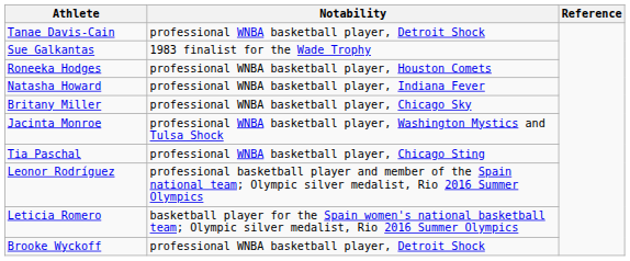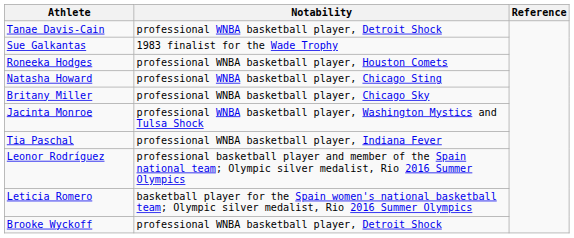Natasha Howard | Notability: professional WNBA basketball player, Indiana Fever -> professional WNBA basketball player, Chicago Sting
Tia Paschal | Notability: professional WNBA basketball player, Chicago Sting -> professional WNBA basketball player, Indiana Fever
